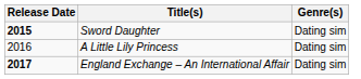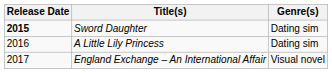England Exchange – An International Affair | Release Date: bold -> normal
England Exchange – An International Affair | Genre(s): Dating sim -> Visual novel
